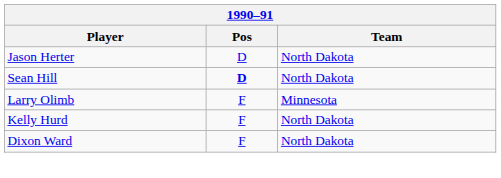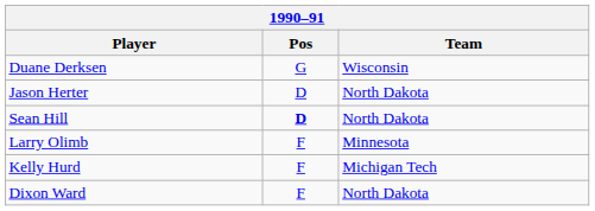+ row: Duane Derksen | G | Wisconsin
Kelly Hurd | Team: North Dakota -> Michigan Tech
